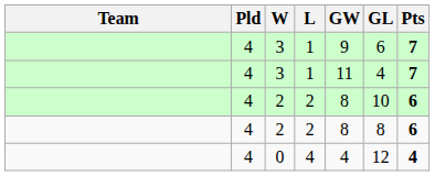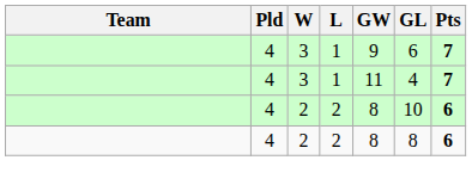- row: 4 | 0 | 4 | 4 | 12 | 4
